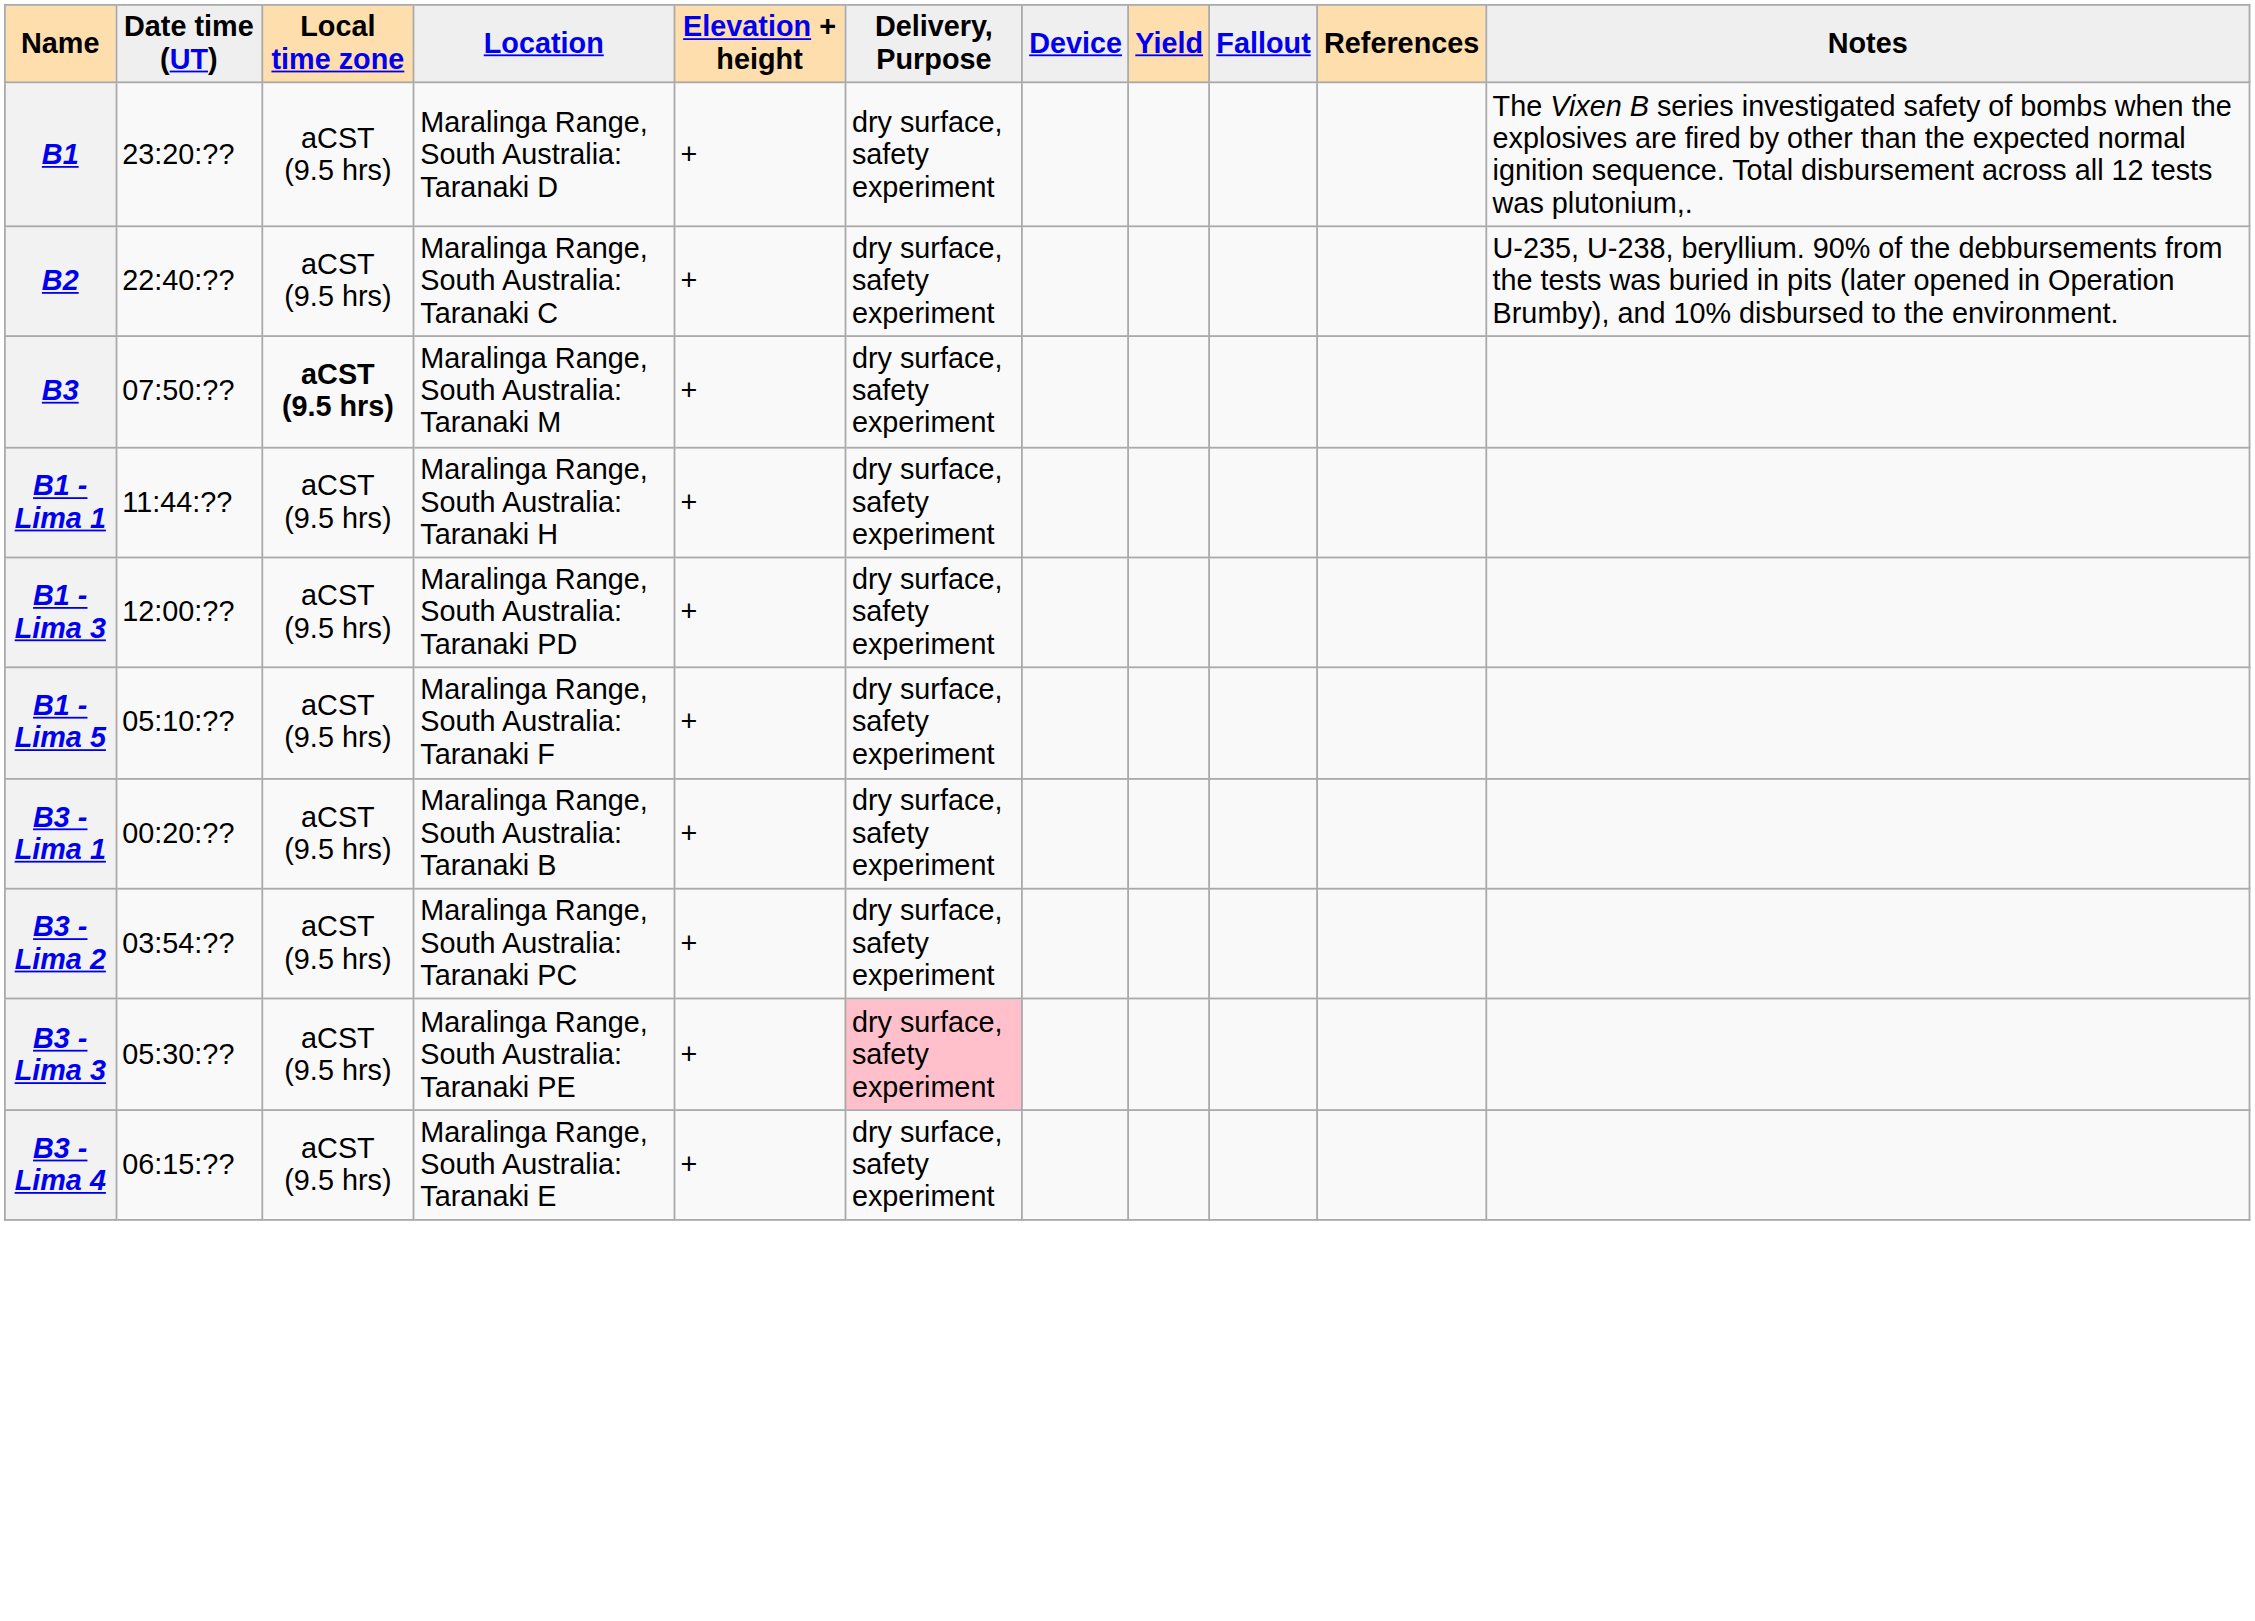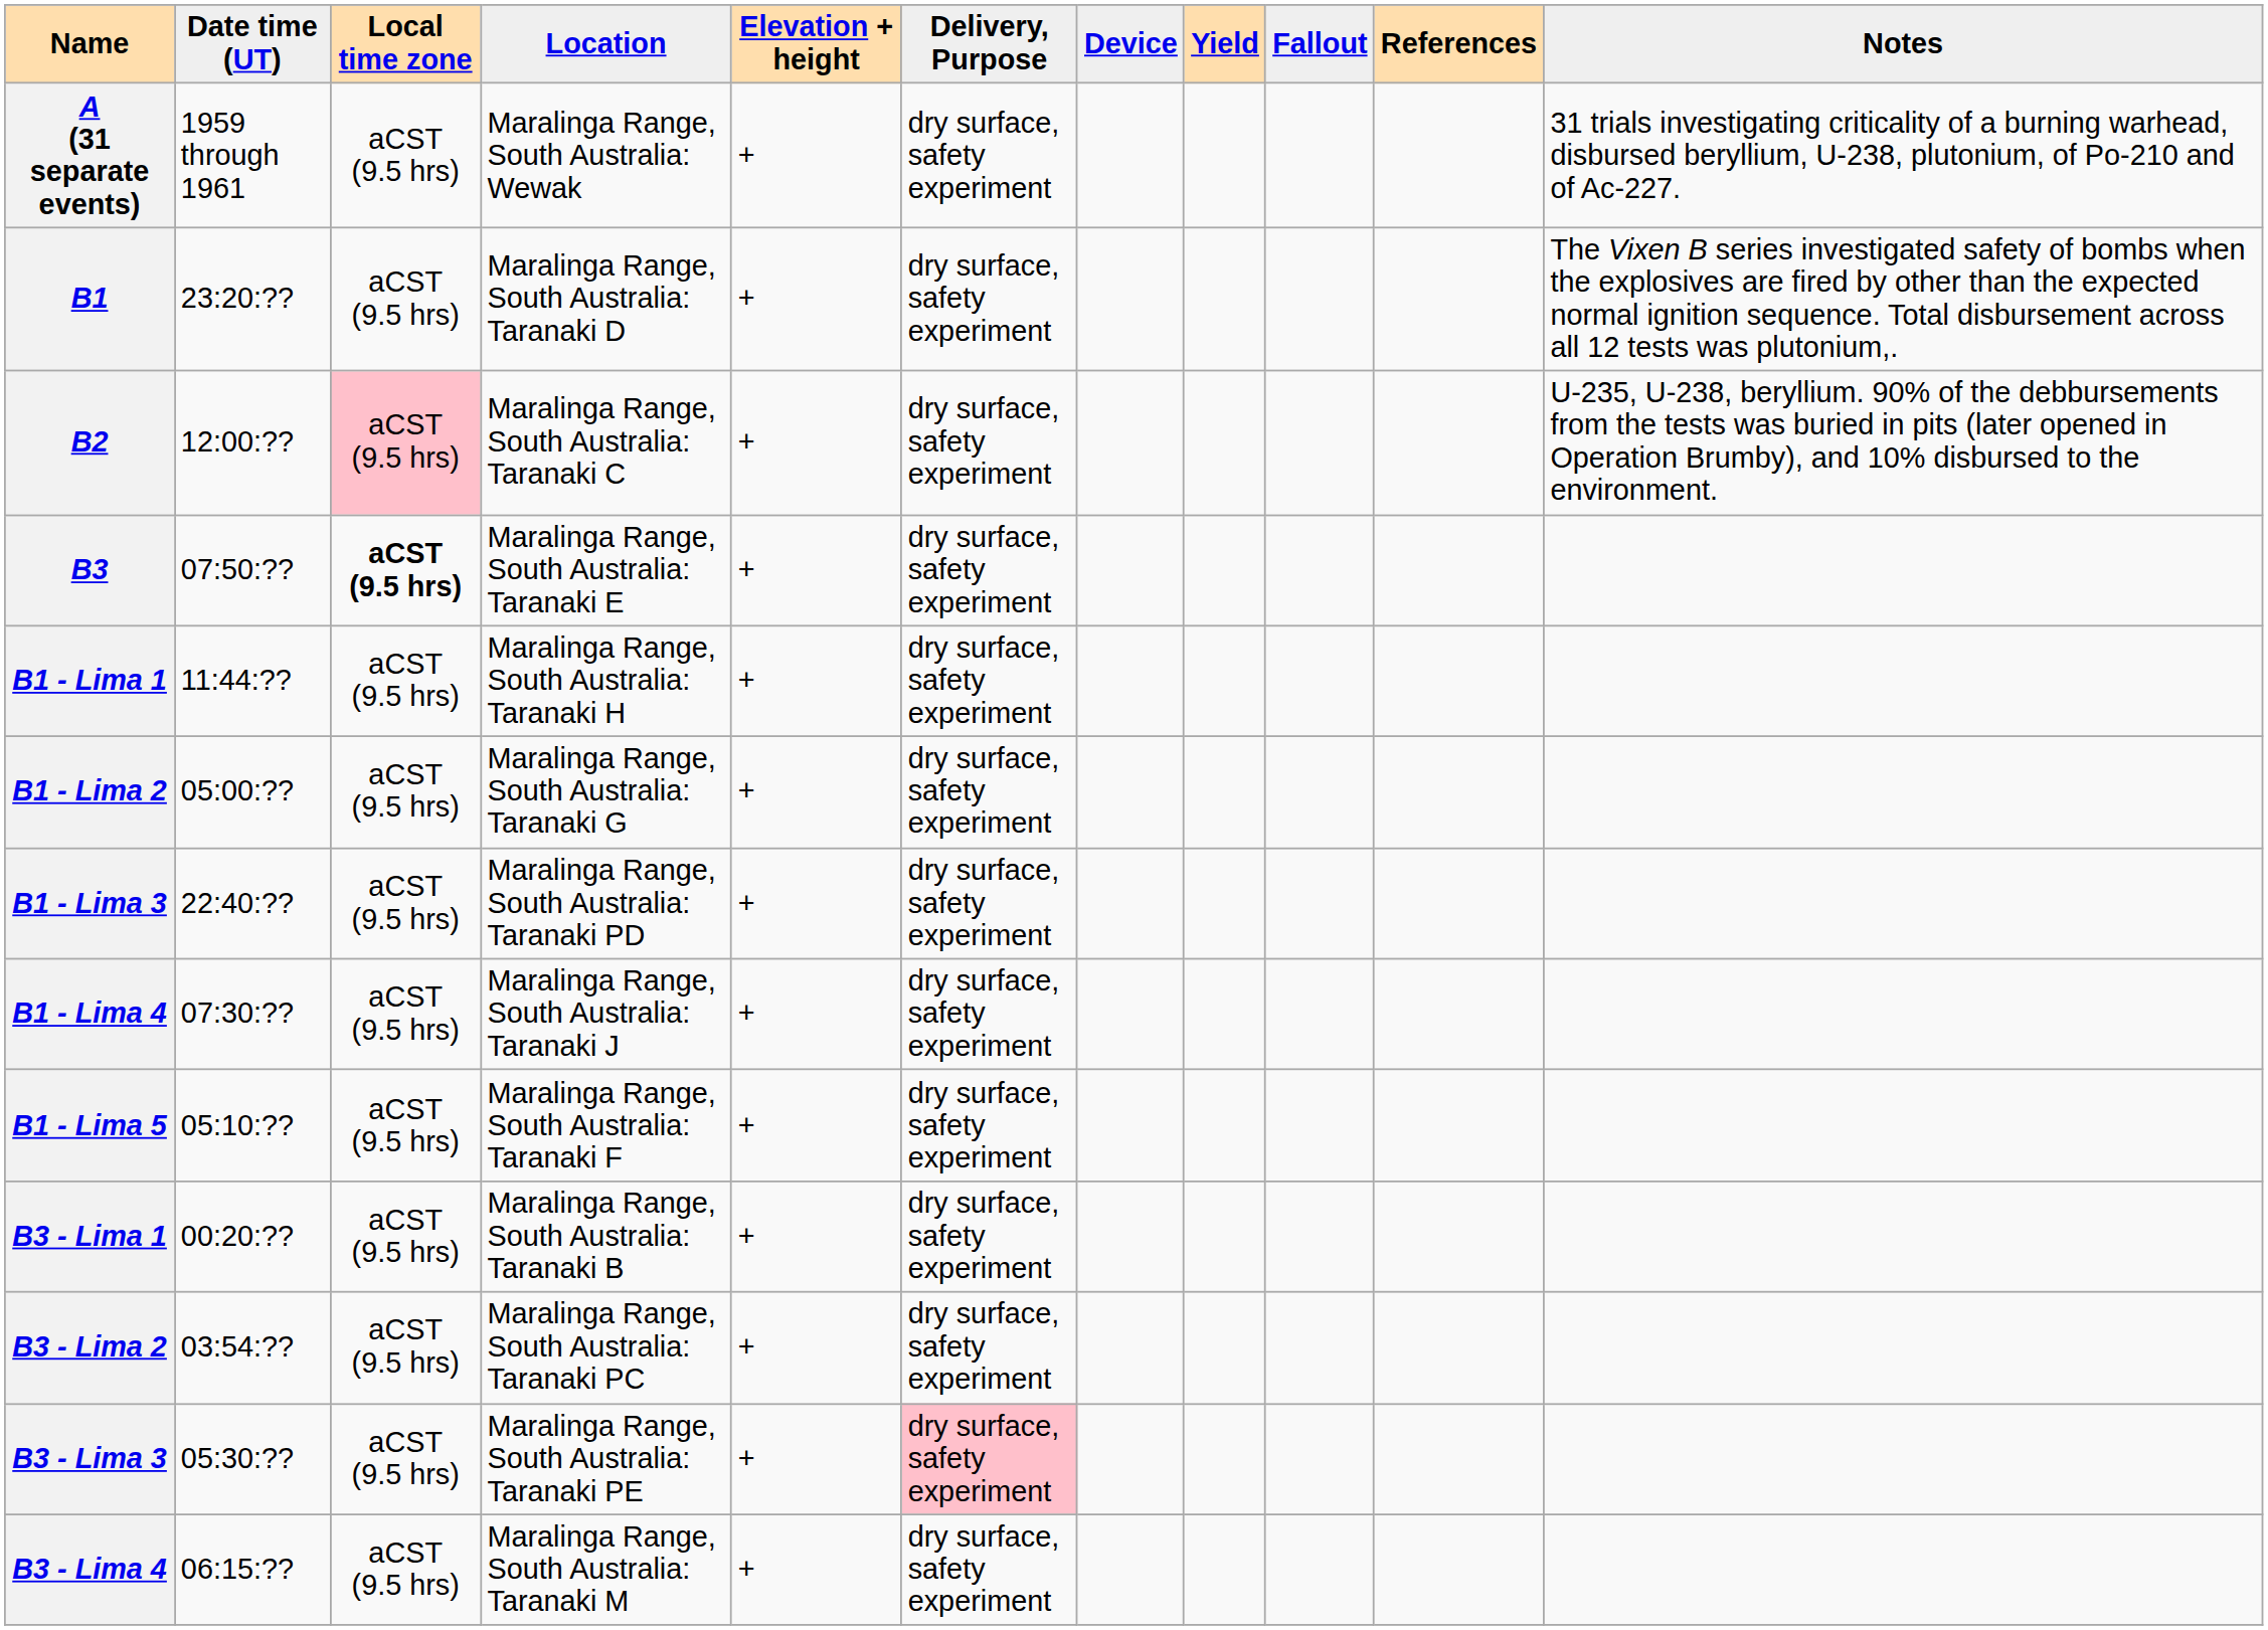+ row: A (31 separate events) | 1959 through 1961 | aCST (9.5 hrs) | Maralinga Range, South Australia: Wewak | + | dry surface, safety experiment | 31 trials investigating criticality of a burning warhead, disbursed beryllium, U-238, plutonium, of Po-210 and of Ac-227.
B2 | Date time (UT): 22:40:?? -> 12:00:??
B2 | Local time zone: no background -> pink background
B3 | Location: Maralinga Range, South Australia: Taranaki M -> Maralinga Range, South Australia: Taranaki E
+ row: B1 - Lima 2 | 05:00:?? | aCST (9.5 hrs) | Maralinga Range, South Australia: Taranaki G | + | dry surface, safety experiment
B1 - Lima 3 | Date time (UT): 12:00:?? -> 22:40:??
+ row: B1 - Lima 4 | 07:30:?? | aCST (9.5 hrs) | Maralinga Range, South Australia: Taranaki J | + | dry surface, safety experiment
B3 - Lima 4 | Location: Maralinga Range, South Australia: Taranaki E -> Maralinga Range, South Australia: Taranaki M
